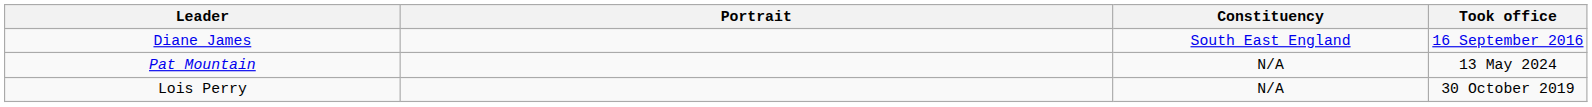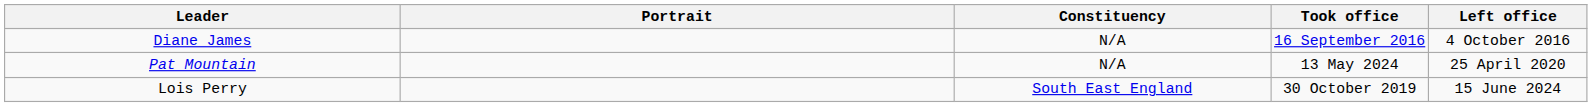+ column: Left office | 4 October 2016 | 25 April 2020 | 15 June 2024
Diane James | Constituency: South East England -> N/A
Lois Perry | Constituency: N/A -> South East England
